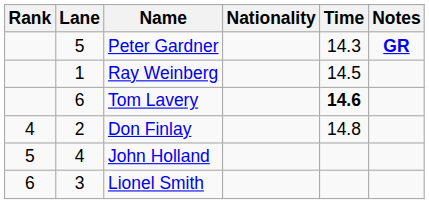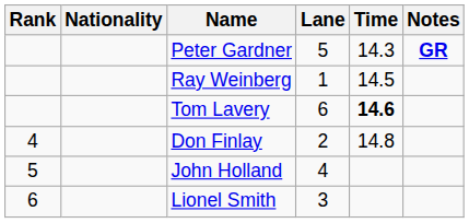columns swapped: Lane <-> Nationality
